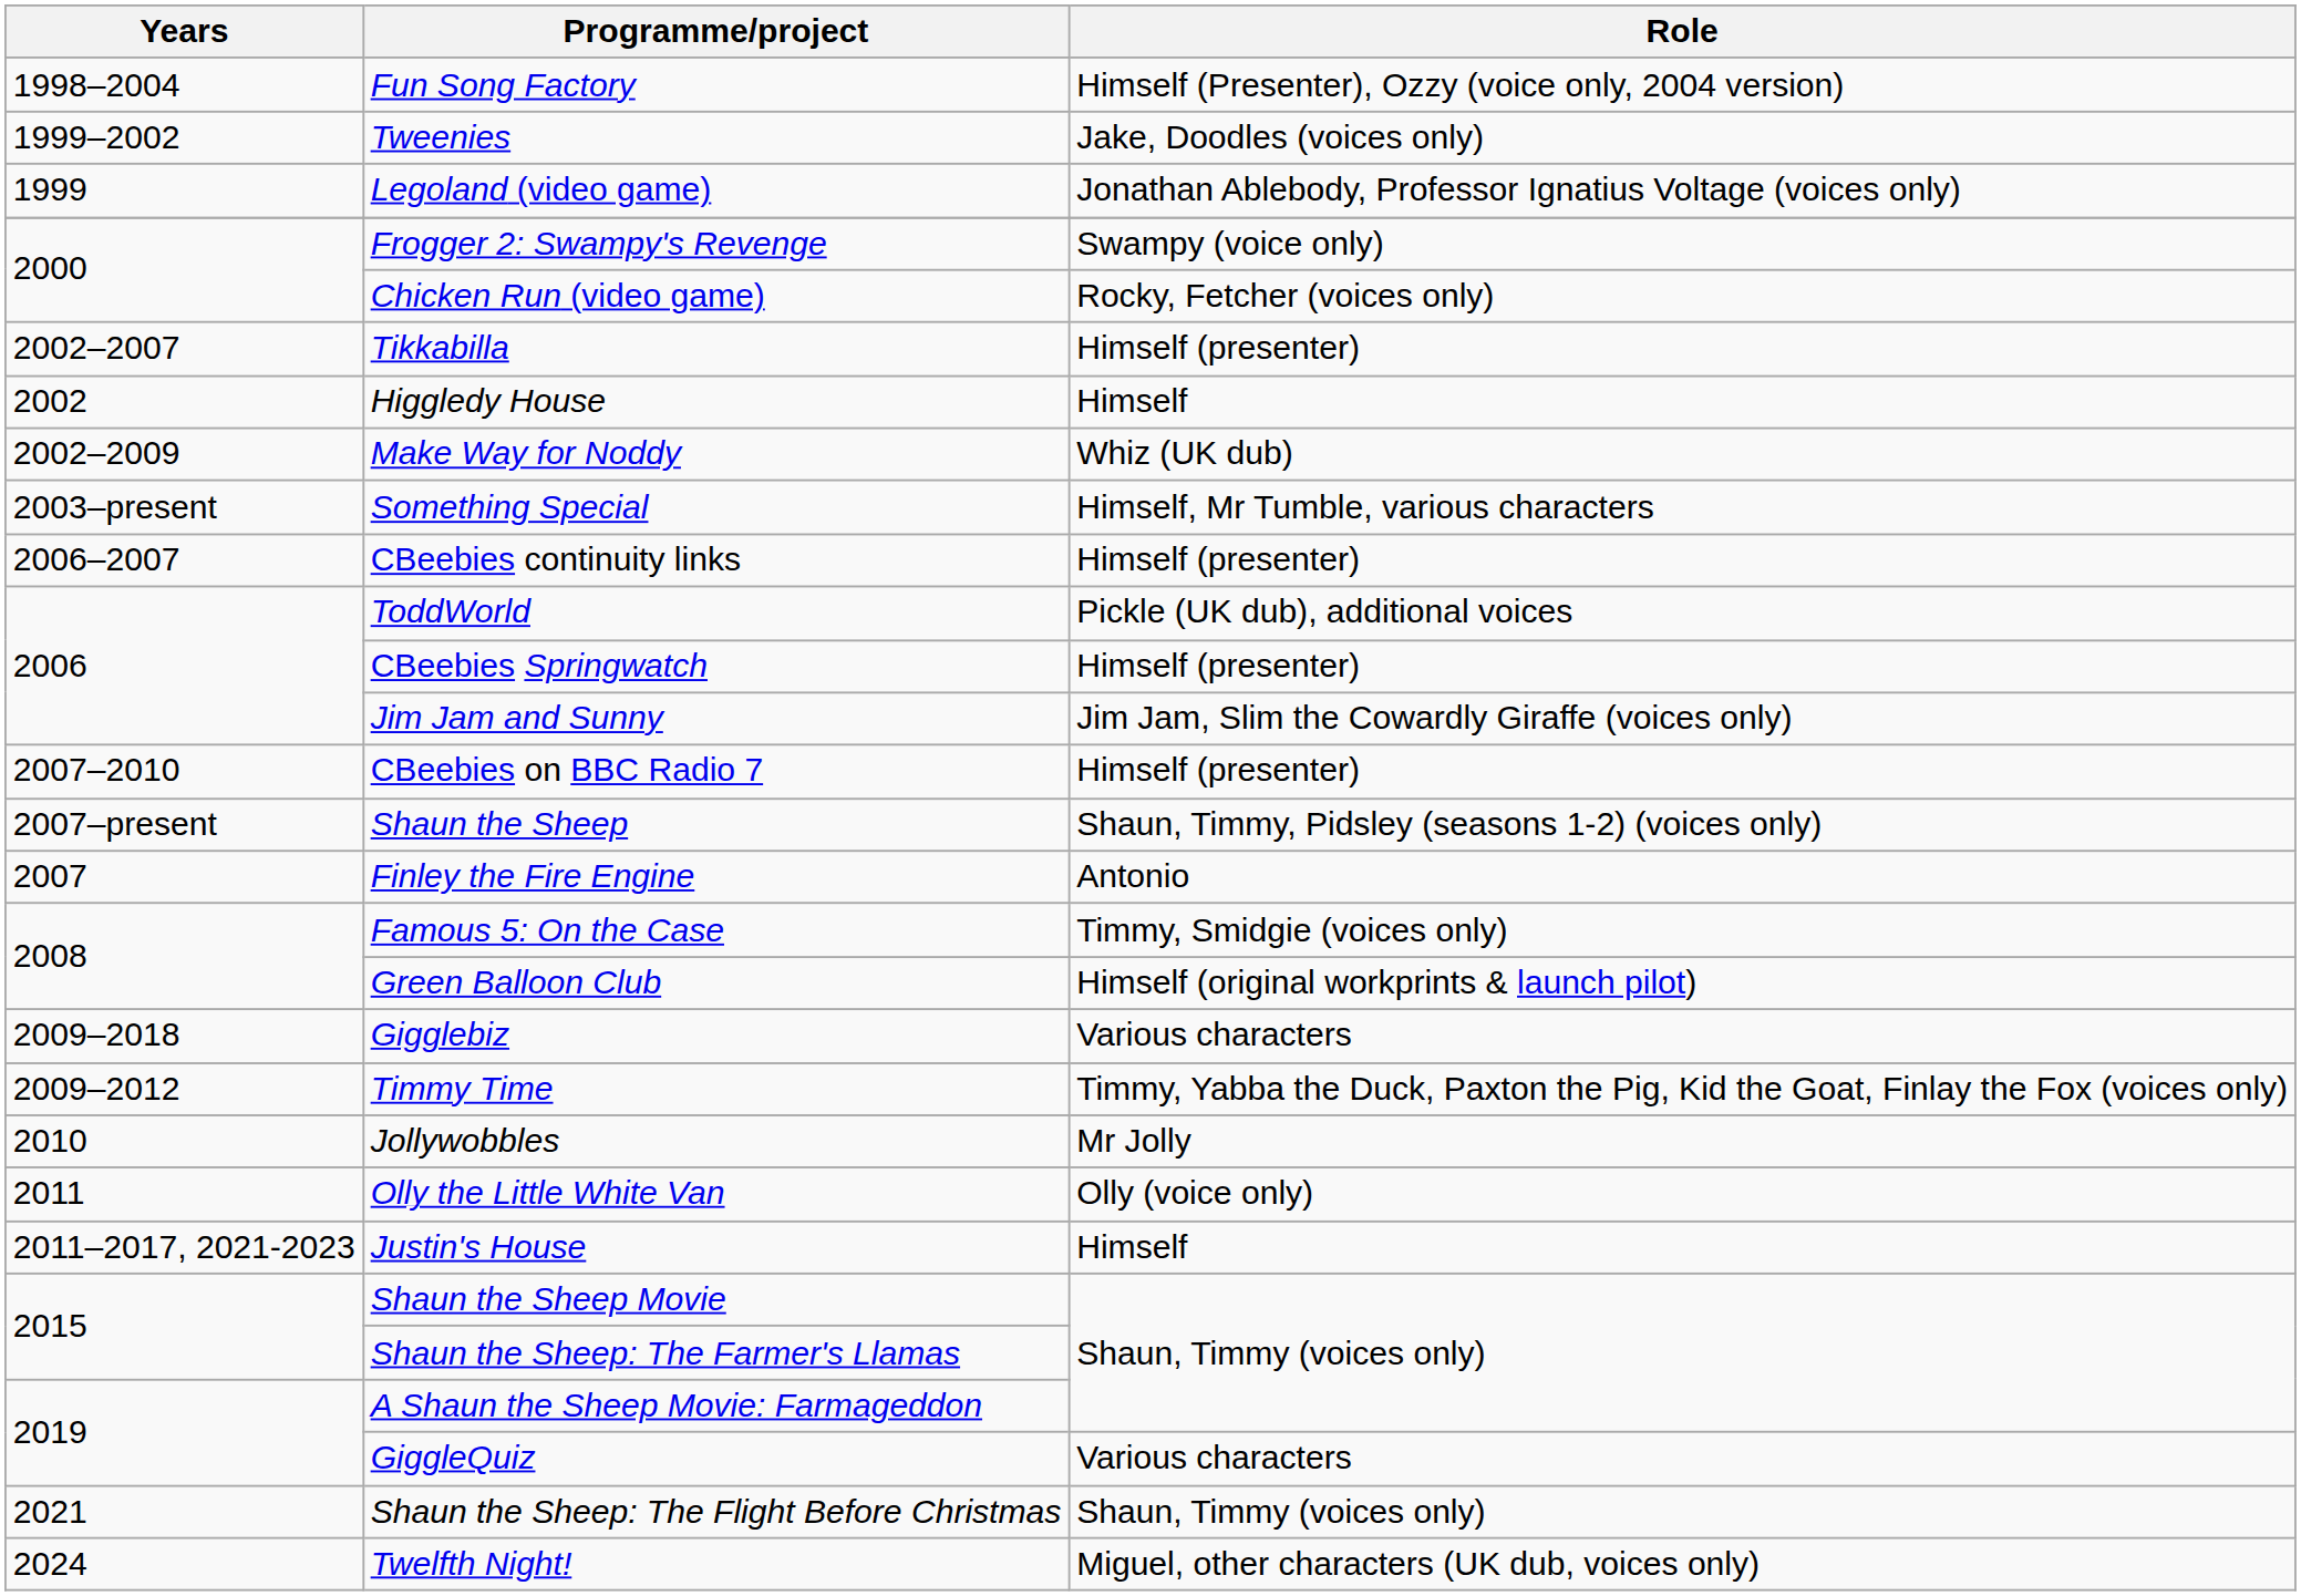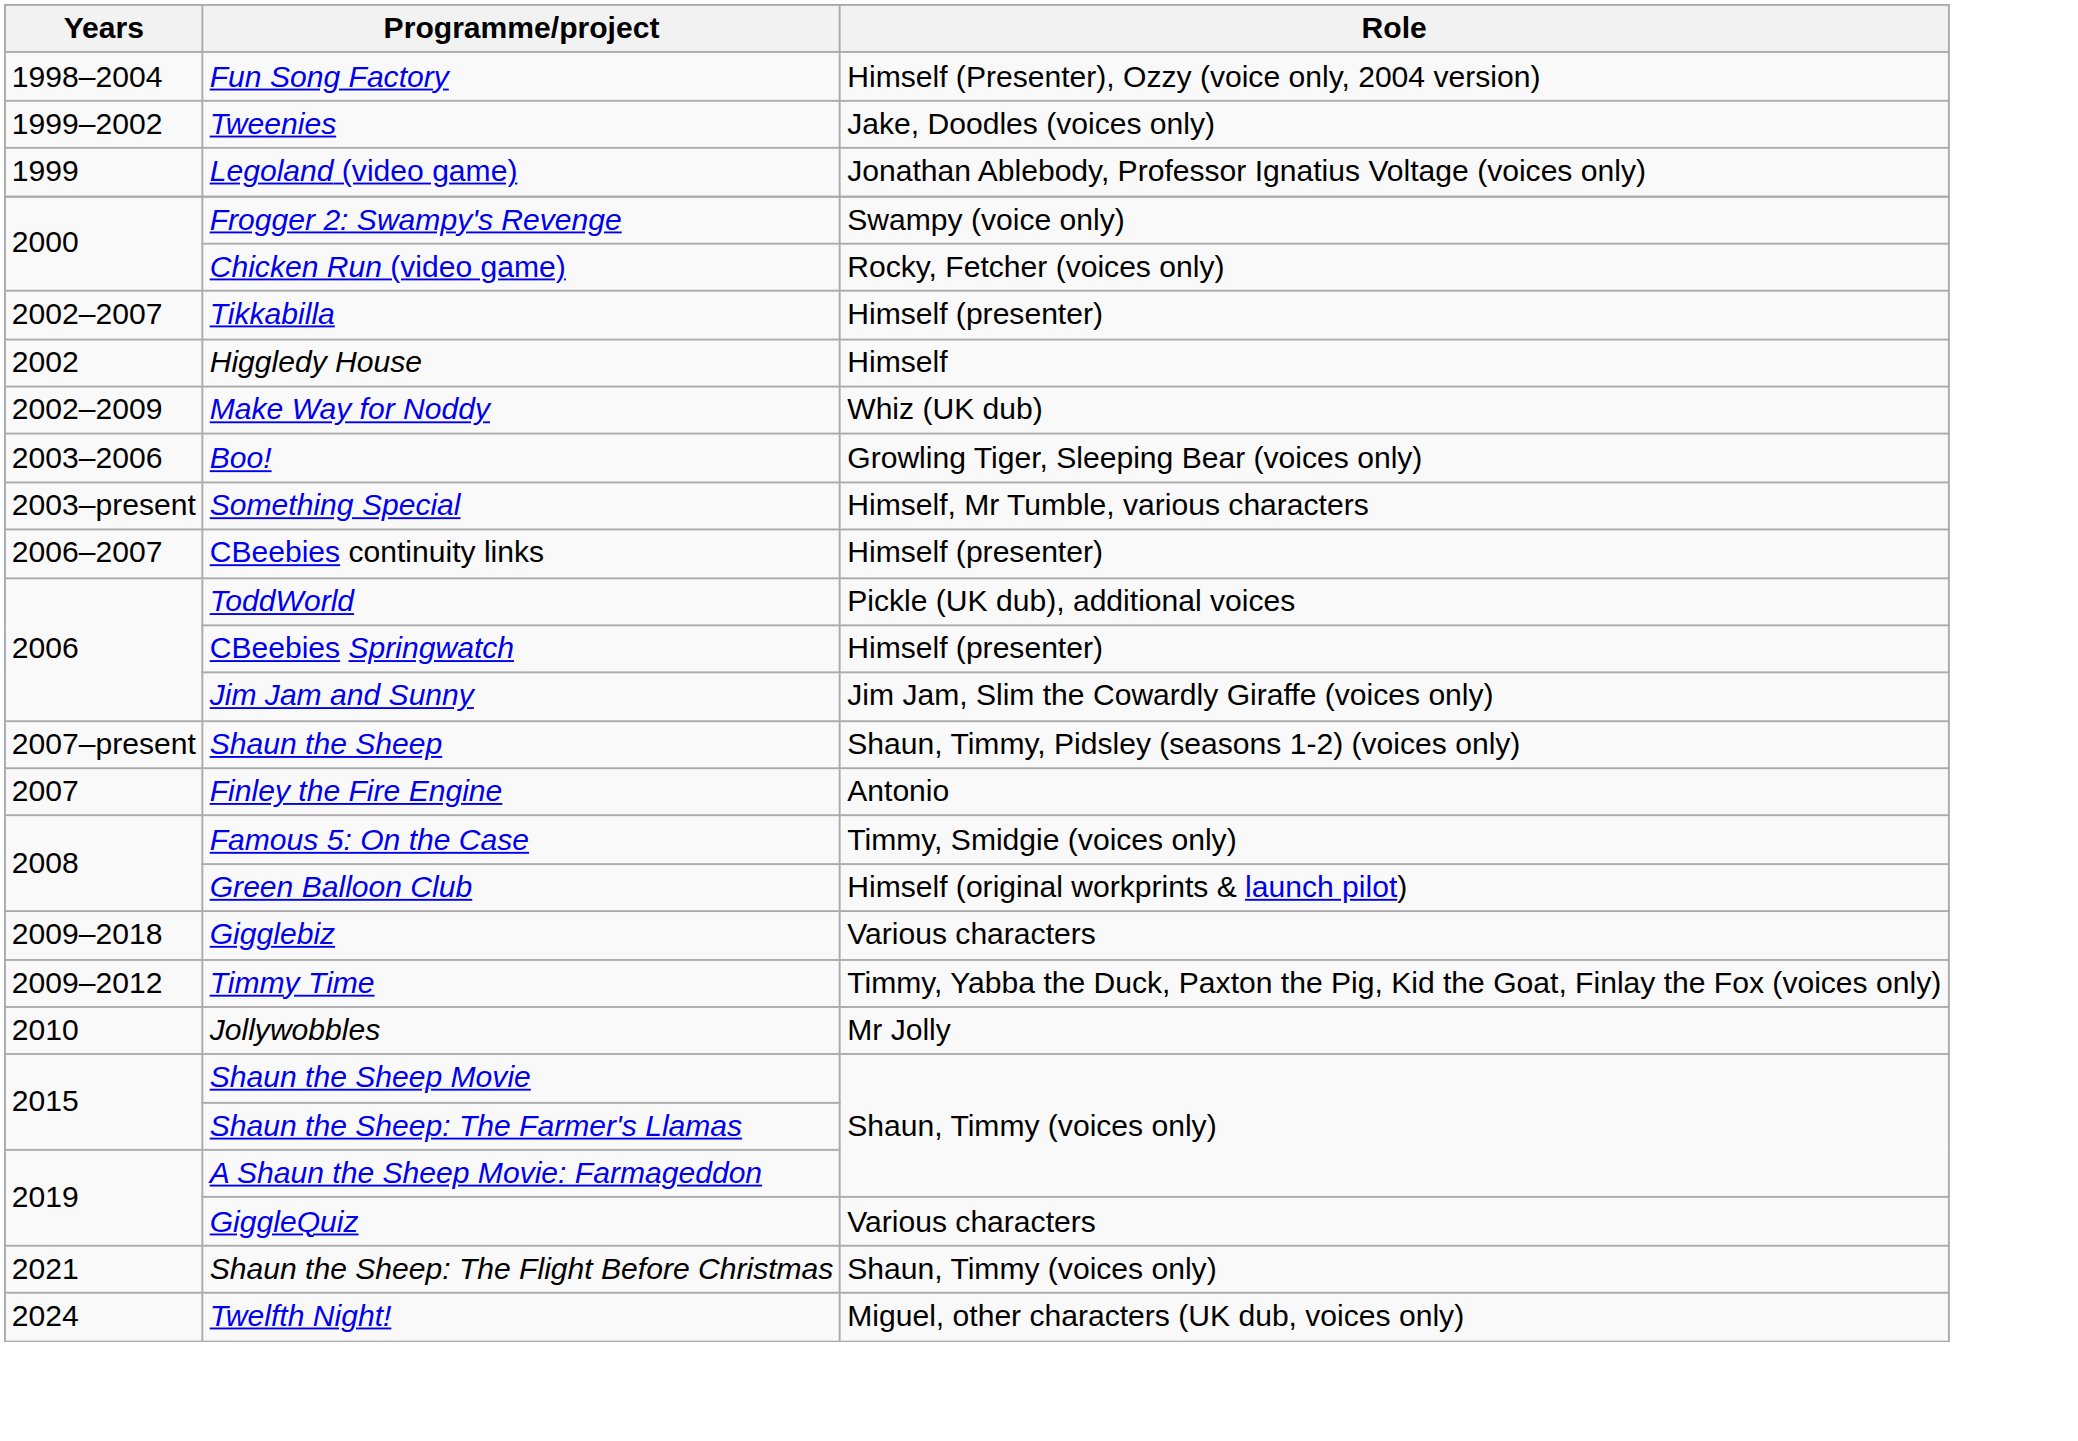+ row: 2003–2006 | Boo! | Growling Tiger, Sleeping Bear (voices only)
- row: 2007–2010 | CBeebies on BBC Radio 7 | Himself (presenter)
- row: 2011 | Olly the Little White Van | Olly (voice only)
- row: 2011–2017, 2021-2023 | Justin's House | Himself
